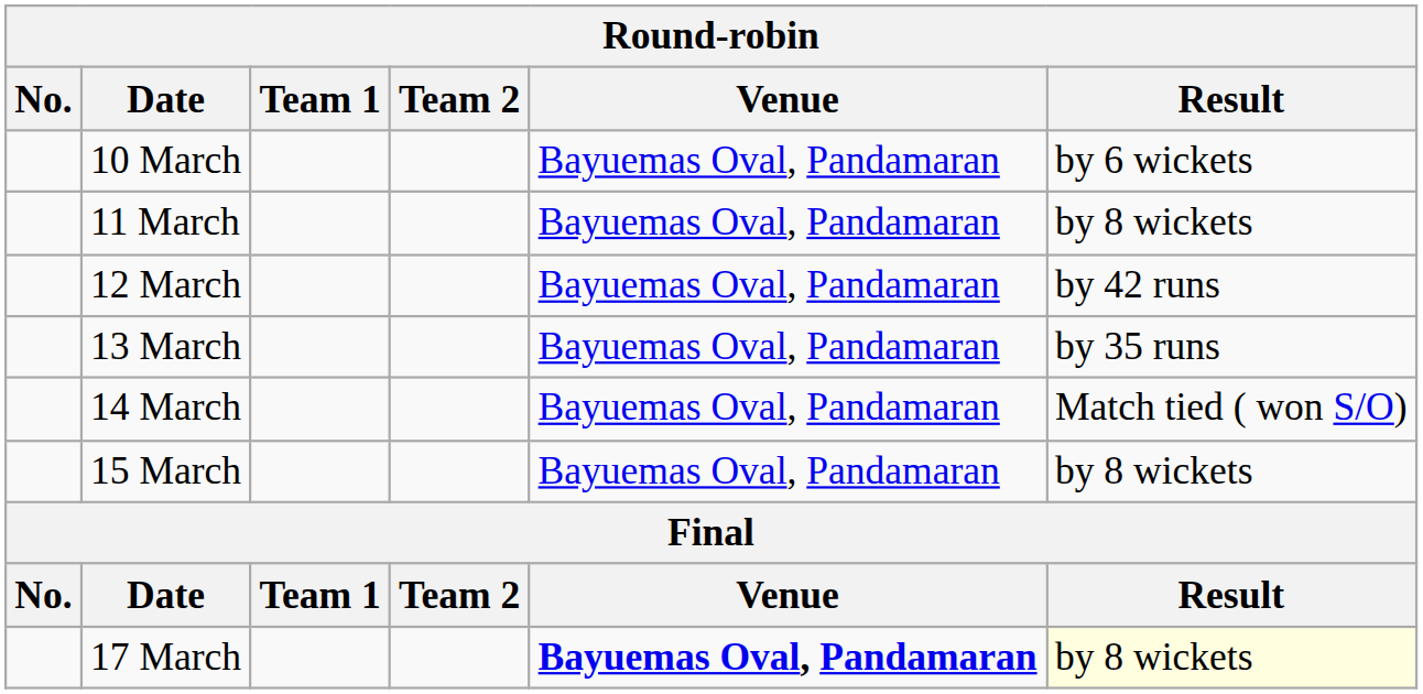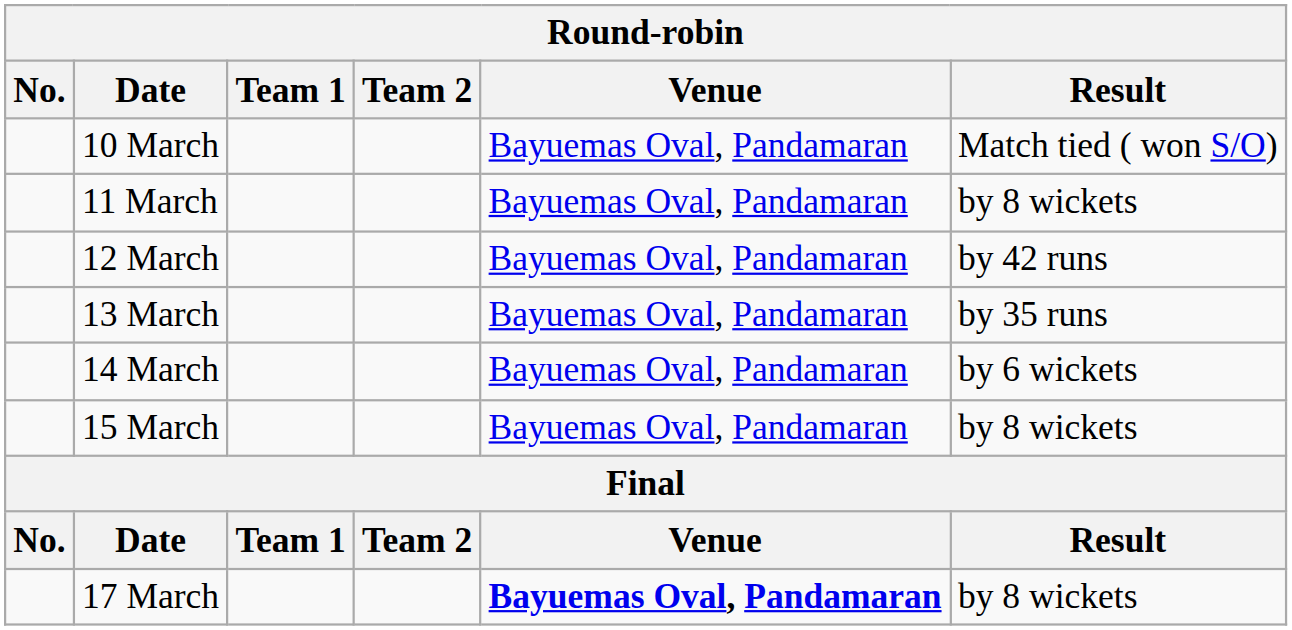10 March | Result: by 6 wickets -> Match tied ( won S/O)
14 March | Result: Match tied ( won S/O) -> by 6 wickets
17 March | Result: lightyellow background -> no background
